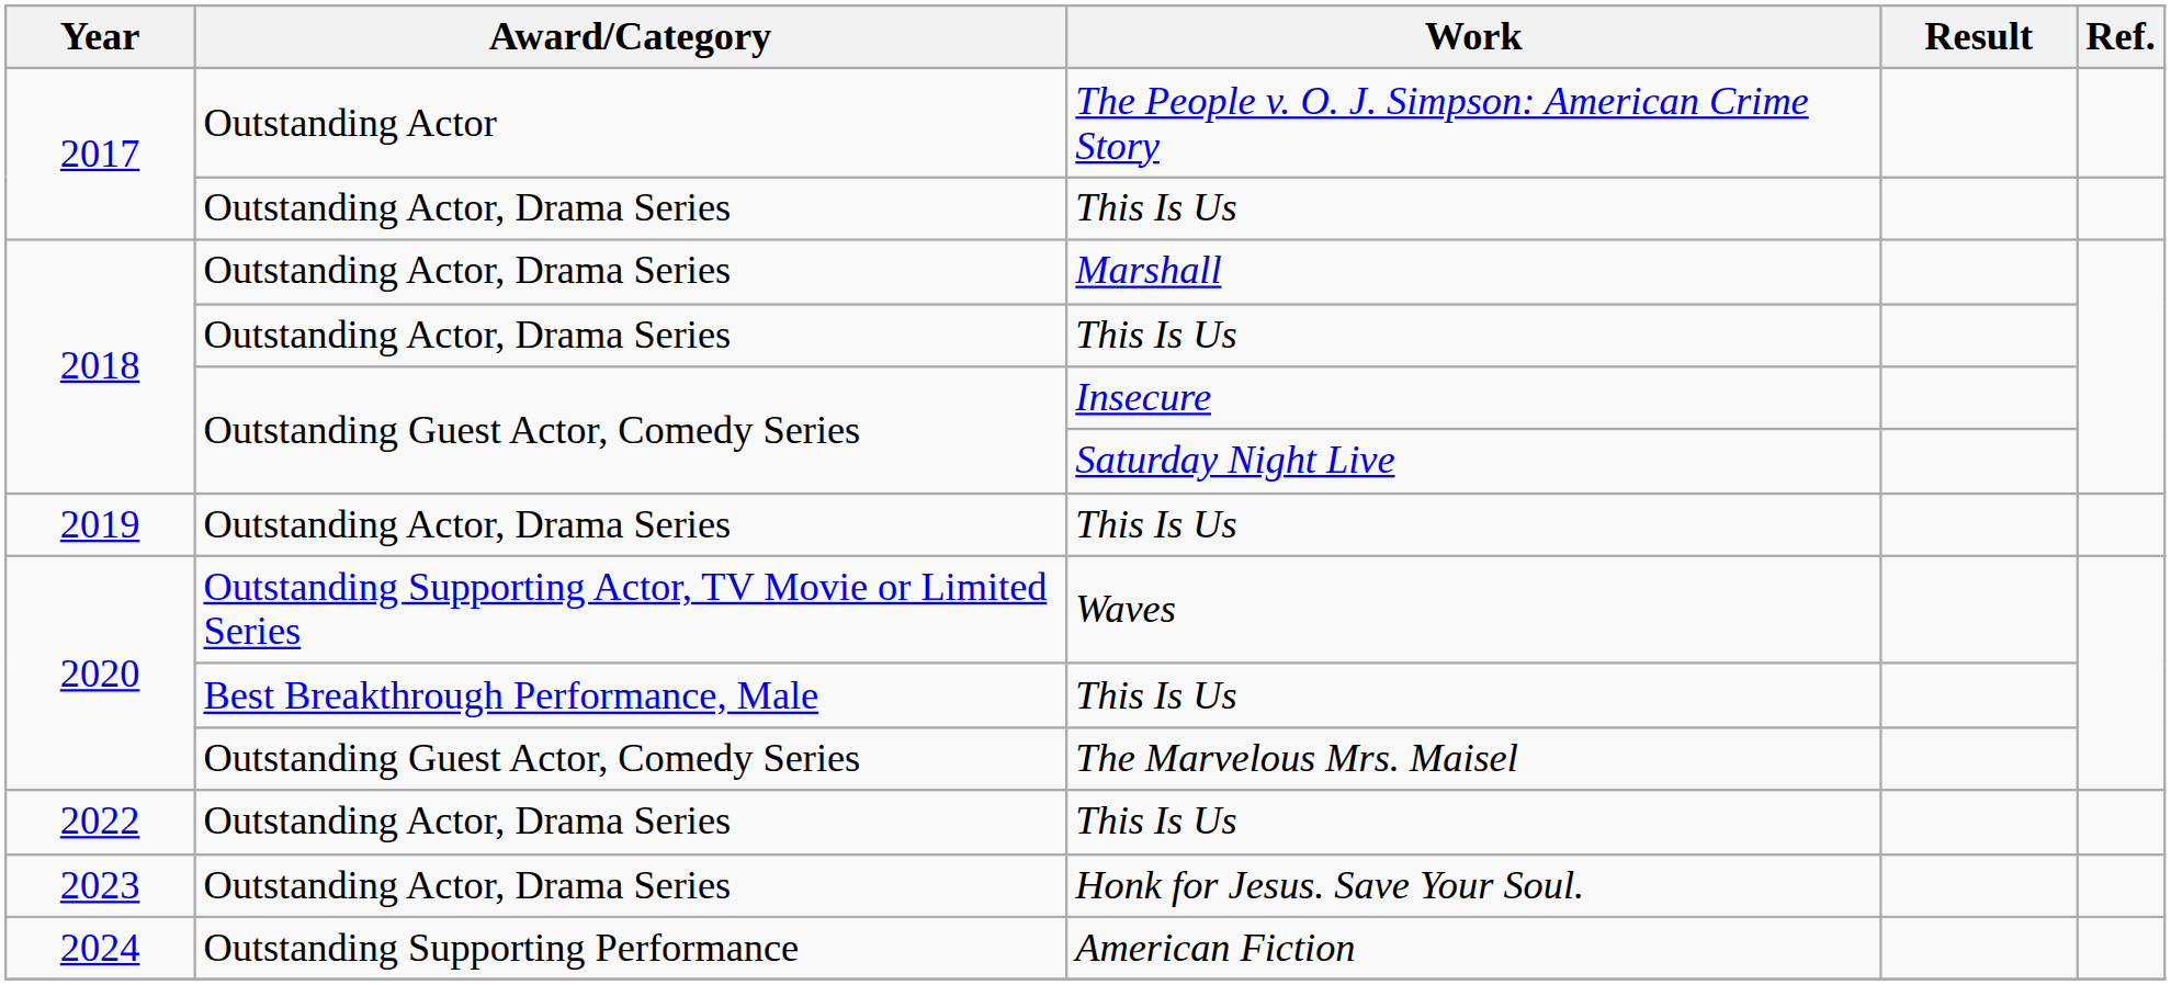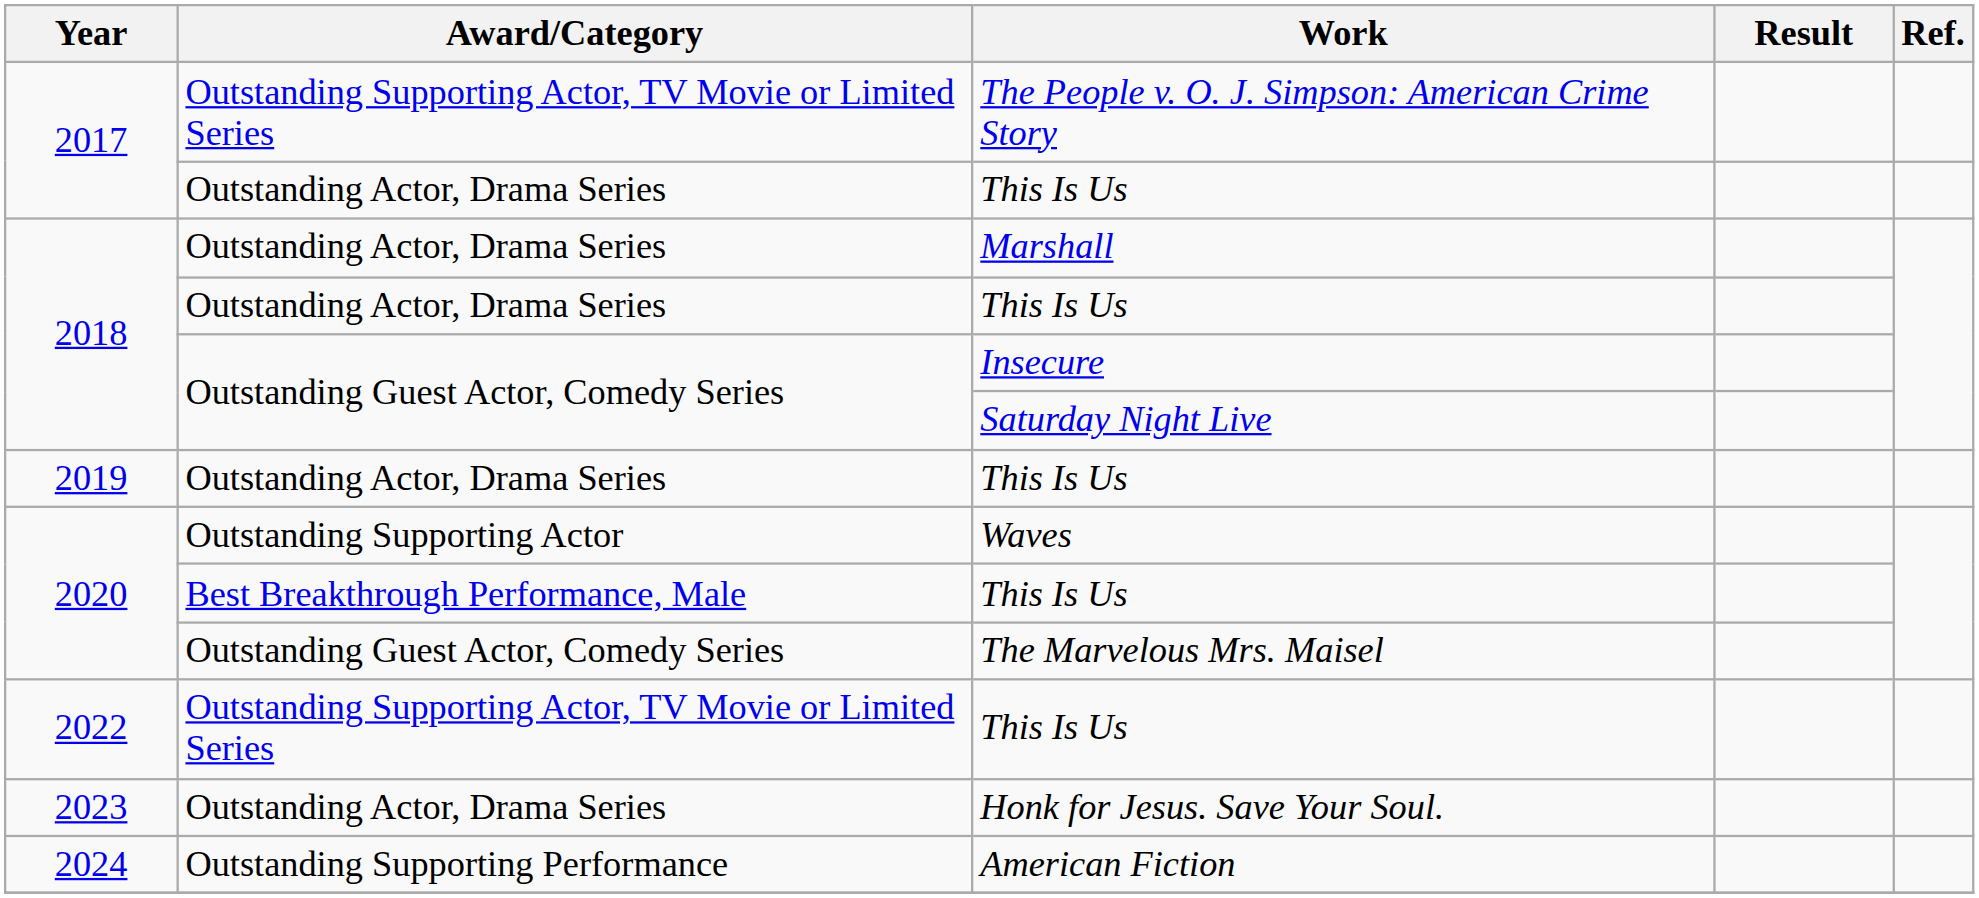The People v. O. J. Simpson: American Crime Story | Award/Category: Outstanding Actor -> Outstanding Supporting Actor, TV Movie or Limited Series
Waves | Award/Category: Outstanding Supporting Actor, TV Movie or Limited Series -> Outstanding Supporting Actor
2022 / This Is Us | Award/Category: Outstanding Actor, Drama Series -> Outstanding Supporting Actor, TV Movie or Limited Series
